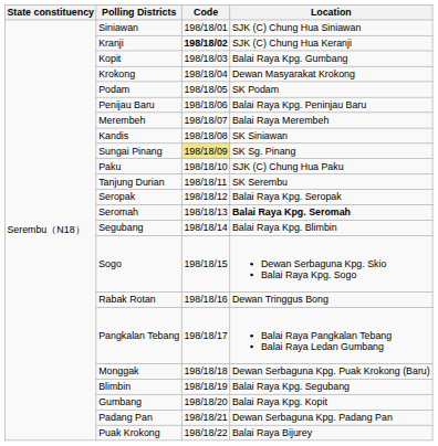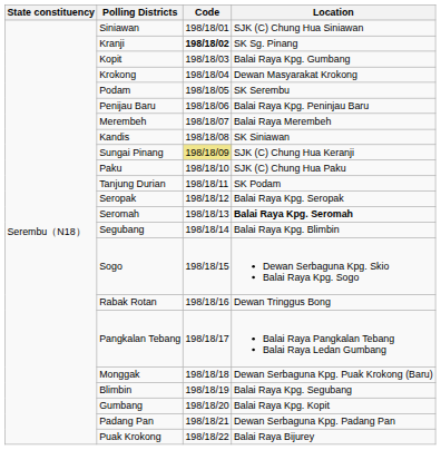Kranji | Location: SJK (C) Chung Hua Keranji -> SK Sg. Pinang
Podam | Location: SK Podam -> SK Serembu
Sungai Pinang | Location: SK Sg. Pinang -> SJK (C) Chung Hua Keranji
Tanjung Durian | Location: SK Serembu -> SK Podam
